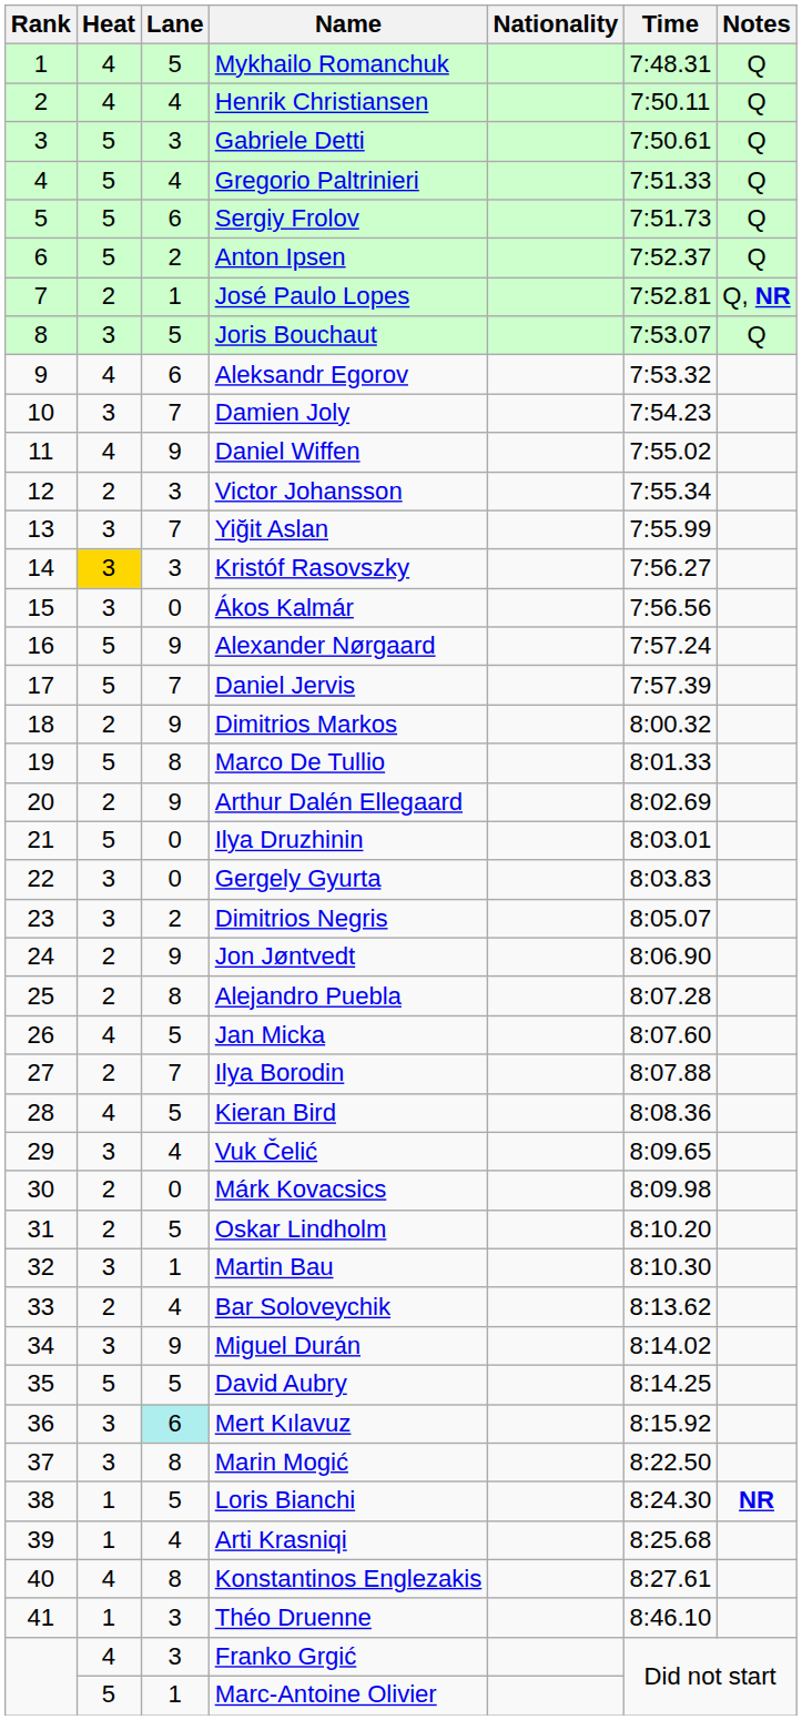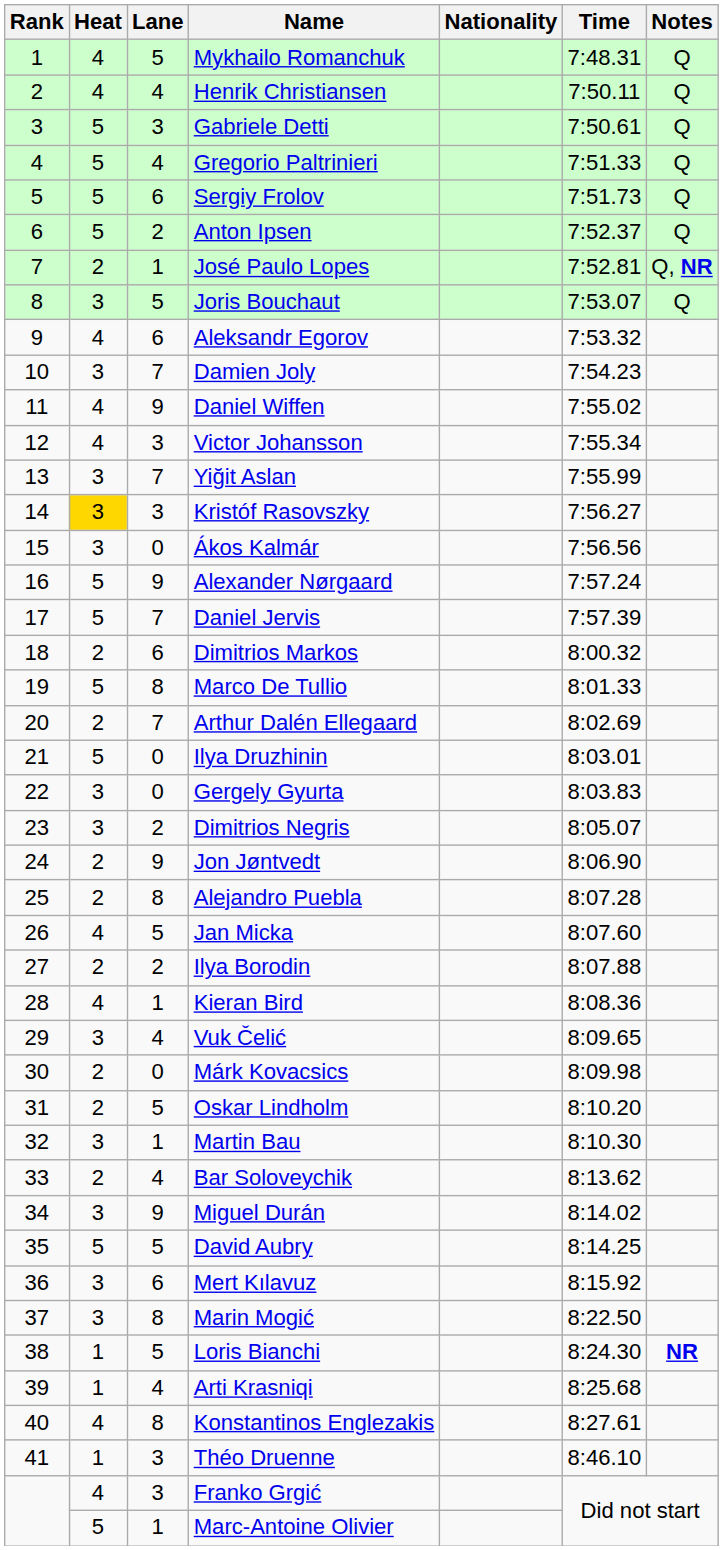Victor Johansson | Heat: 2 -> 4
Dimitrios Markos | Lane: 9 -> 6
Arthur Dalén Ellegaard | Lane: 9 -> 7
Ilya Borodin | Lane: 7 -> 2
Kieran Bird | Lane: 5 -> 1
Mert Kılavuz | Lane: paleturquoise background -> no background
